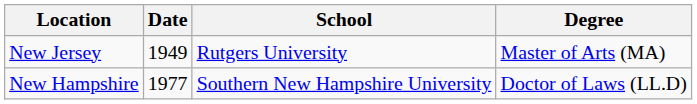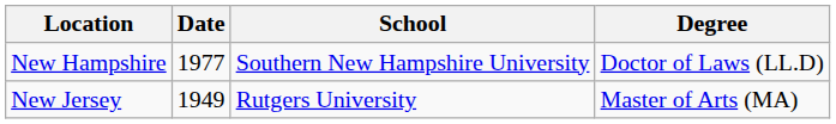rows swapped: New Jersey <-> New Hampshire
